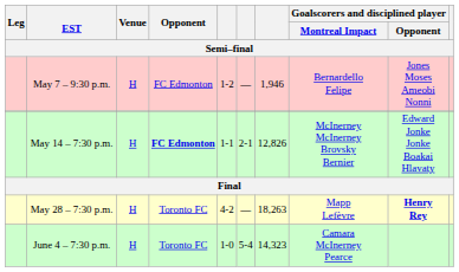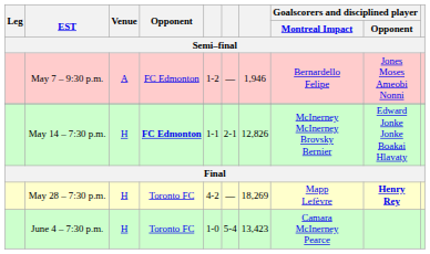May 7 – 9:30 p.m. | Venue: H -> A
May 28 – 7:30 p.m. | column 7: 18,263 -> 18,269
June 4 – 7:30 p.m. | column 7: 14,323 -> 13,423
